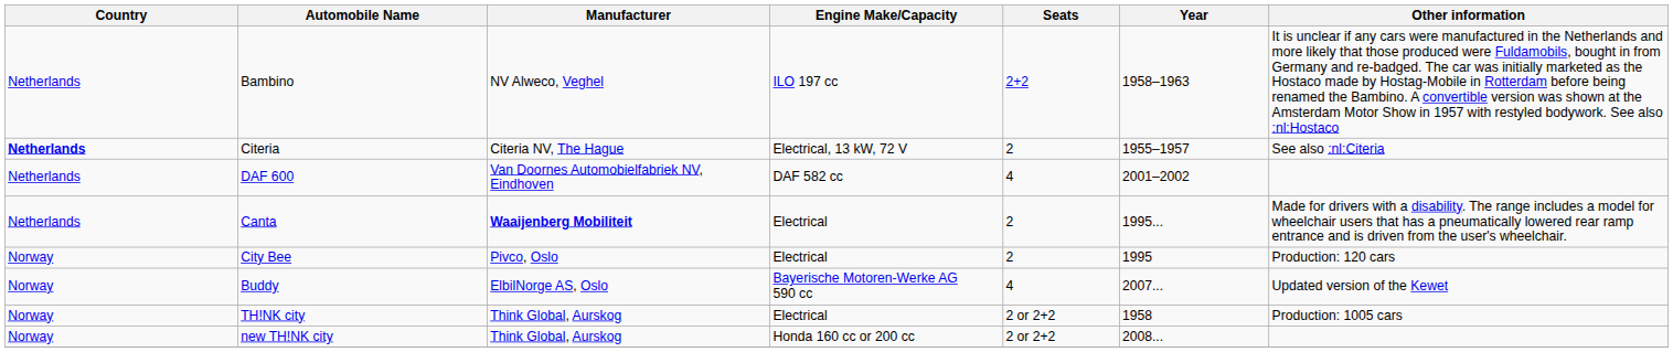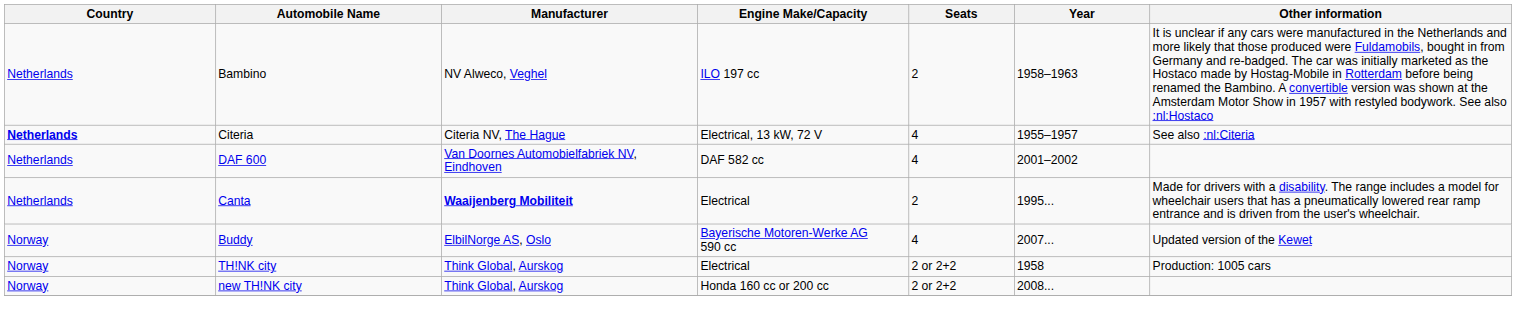Bambino | Seats: 2+2 -> 2
Citeria | Seats: 2 -> 4
- row: Norway | City Bee | Pivco, Oslo | Electrical | 2 | 1995 | Production: 120 cars
